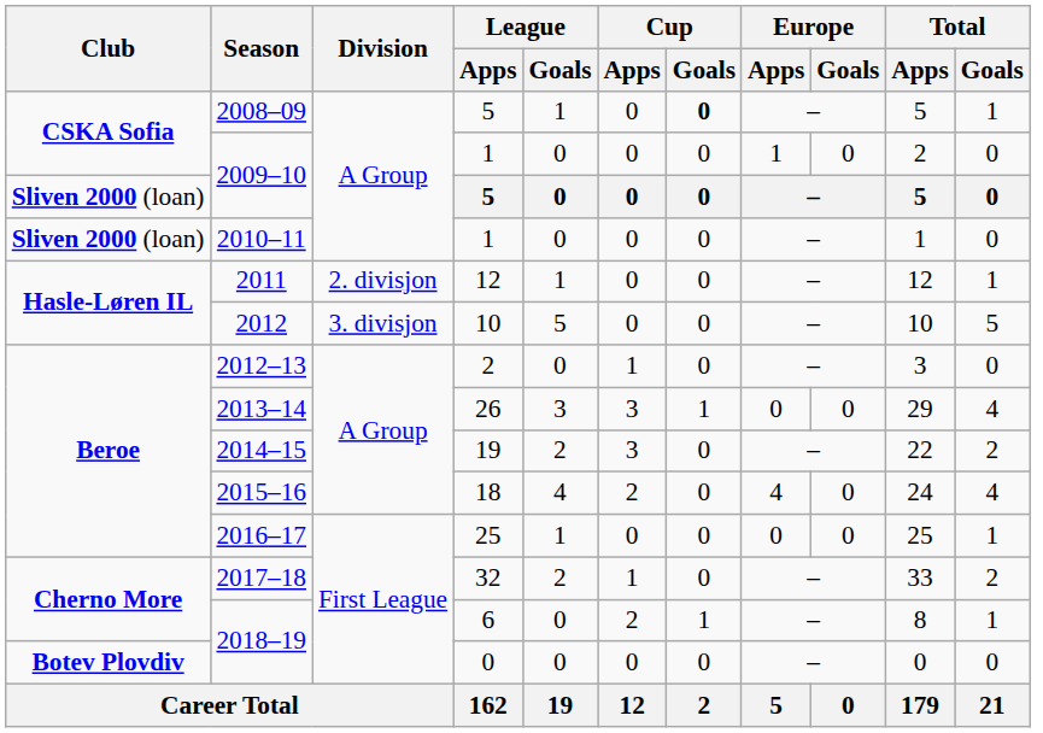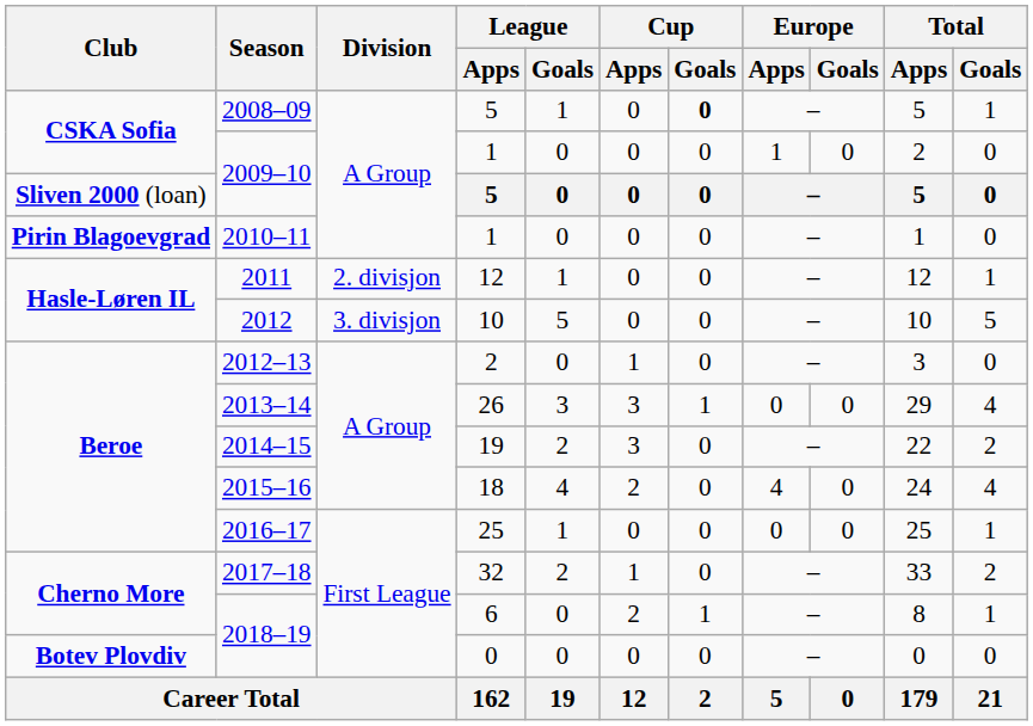2010–11 | Club: Sliven 2000 (loan) -> Pirin Blagoevgrad
